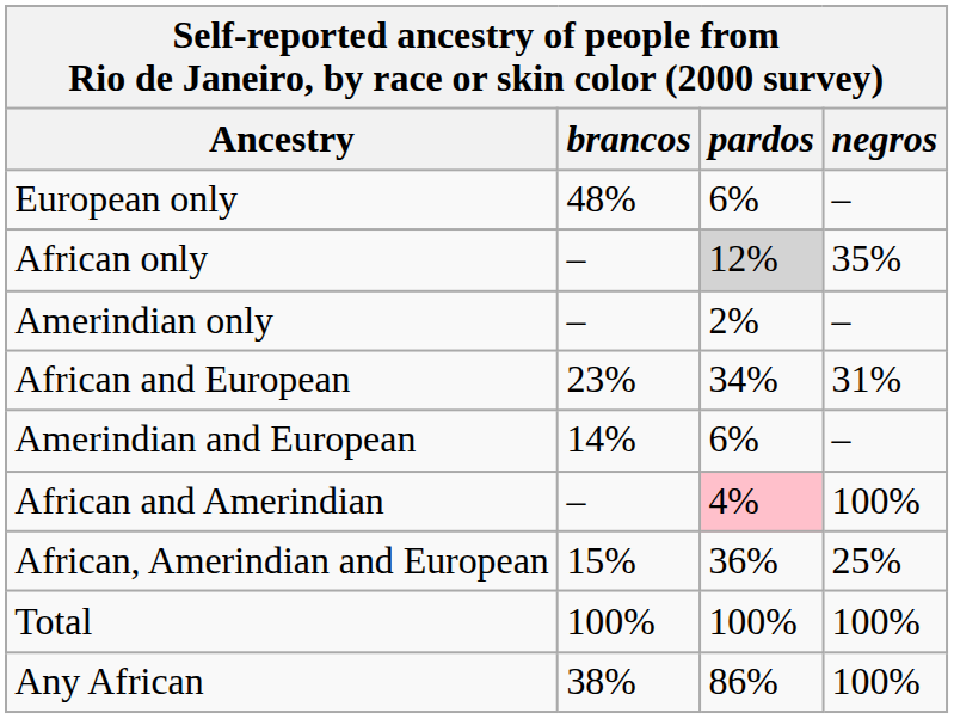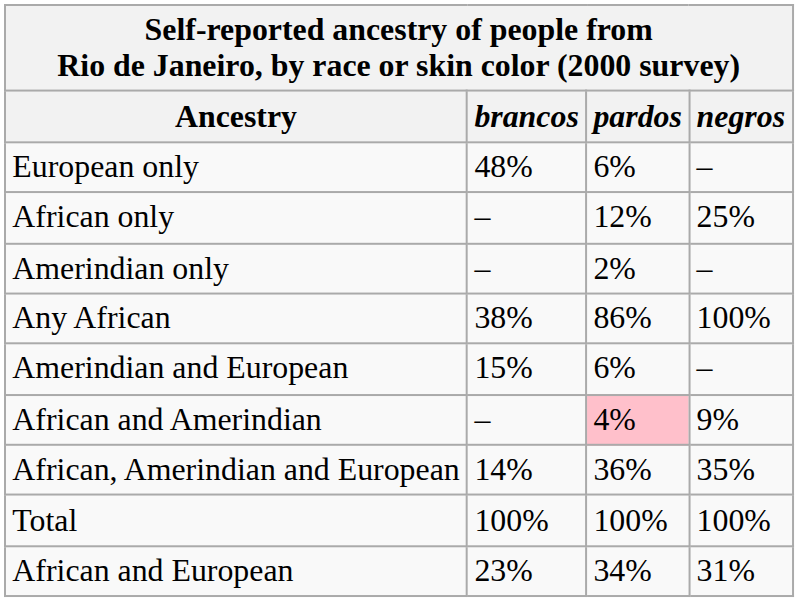African only | pardos: lightgrey background -> no background
African only | negros: 35% -> 25%
rows swapped: African and European <-> Any African
Amerindian and European | brancos: 14% -> 15%
African and Amerindian | negros: 100% -> 9%
African, Amerindian and European | brancos: 15% -> 14%
African, Amerindian and European | negros: 25% -> 35%
